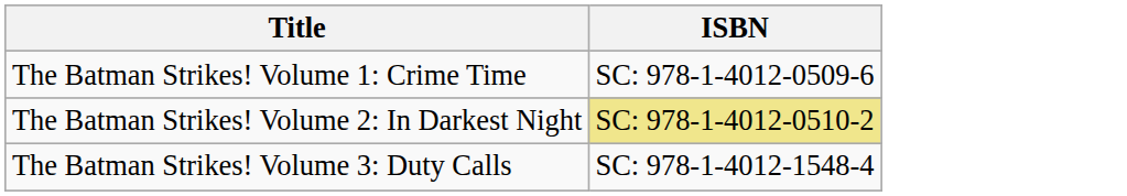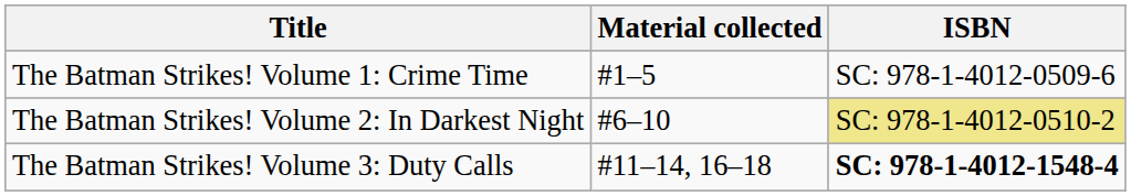+ column: Material collected | #1–5 | #6–10 | #11–14, 16–18
The Batman Strikes! Volume 3: Duty Calls | ISBN: normal -> bold
